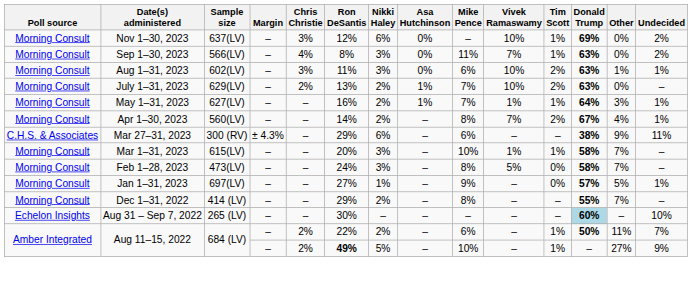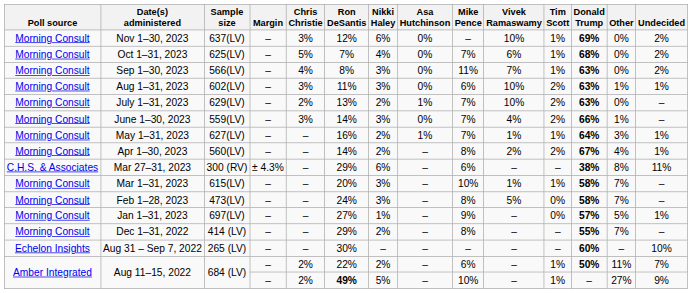+ row: Morning Consult | Oct 1–31, 2023 | 625(LV) | – | 5% | 7% | 4% | 0% | 7% | 6% | 1% | 68% | 0% | 2%
+ row: Morning Consult | June 1–30, 2023 | 559(LV) | – | 3% | 14% | 3% | 0% | 7% | 4% | 2% | 66% | 1% | –
Apr 1–30, 2023 | Vivek Ramaswamy: 7% -> 2%
Mar 27–31, 2023 | Other: 9% -> 8%
Aug 31 – Sep 7, 2022 | Donald Trump: lightblue background -> no background
